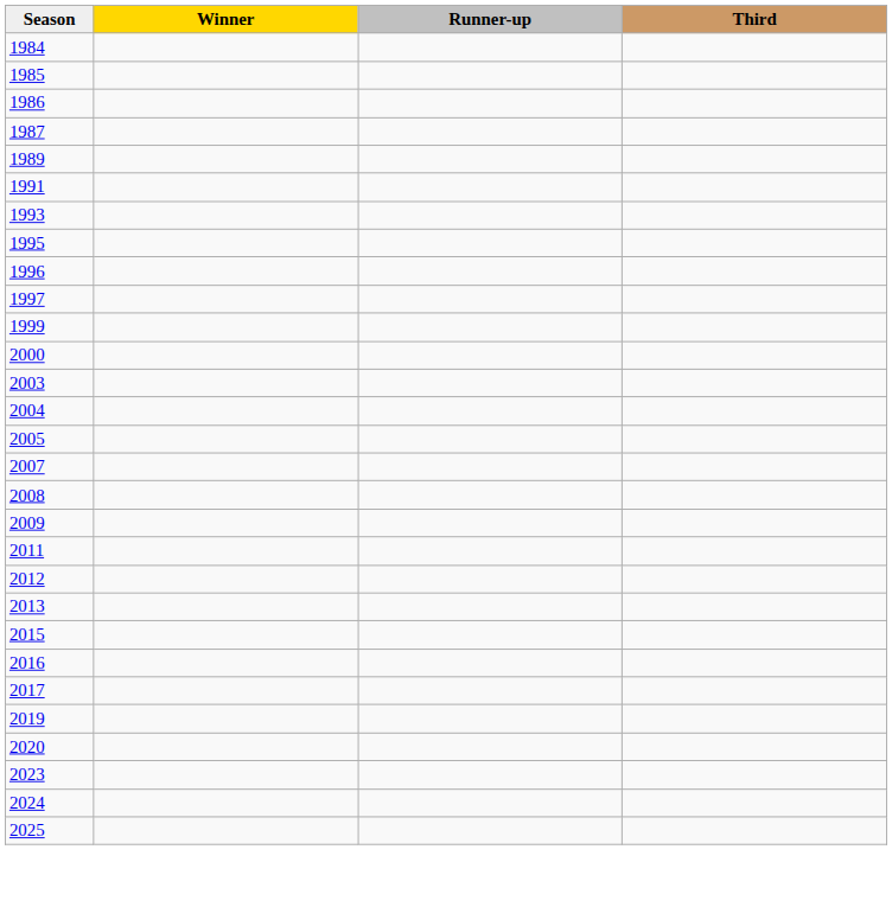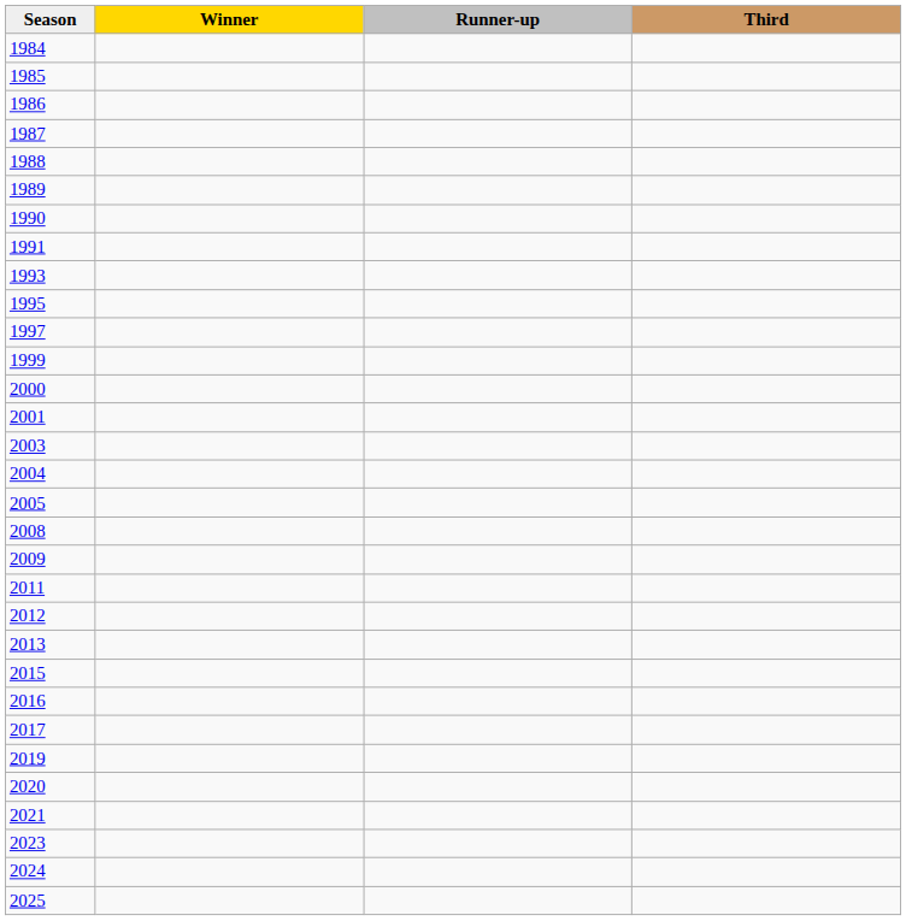+ row: 1988
+ row: 1990
- row: 1996
+ row: 2001
- row: 2007
+ row: 2021
